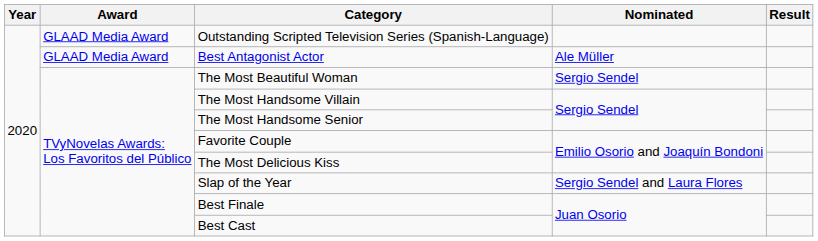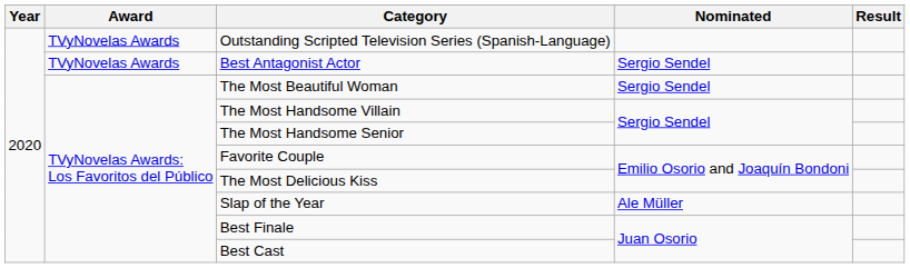Outstanding Scripted Television Series (Spanish-Language) | Award: GLAAD Media Award -> TVyNovelas Awards
Best Antagonist Actor | Award: GLAAD Media Award -> TVyNovelas Awards
Best Antagonist Actor | Nominated: Ale Müller -> Sergio Sendel
Slap of the Year | Nominated: Sergio Sendel and Laura Flores -> Ale Müller
